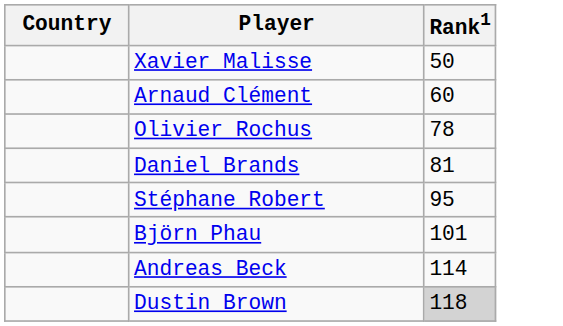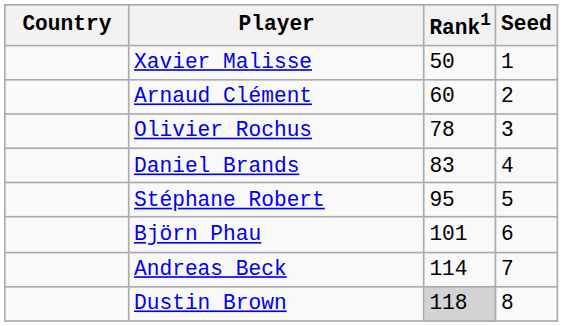+ column: Seed | 1 | 2 | 3 | 4 | 5 | 6 | 7 | 8
Daniel Brands | Rank1: 81 -> 83
